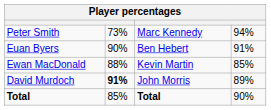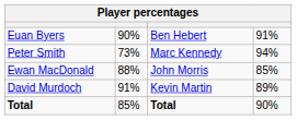rows swapped: Euan Byers <-> Peter Smith
Ewan MacDonald | column 3: Kevin Martin -> John Morris
David Murdoch | column 2: bold -> normal
David Murdoch | column 3: John Morris -> Kevin Martin
